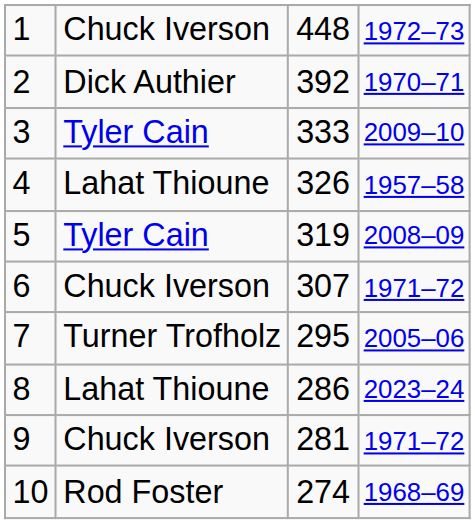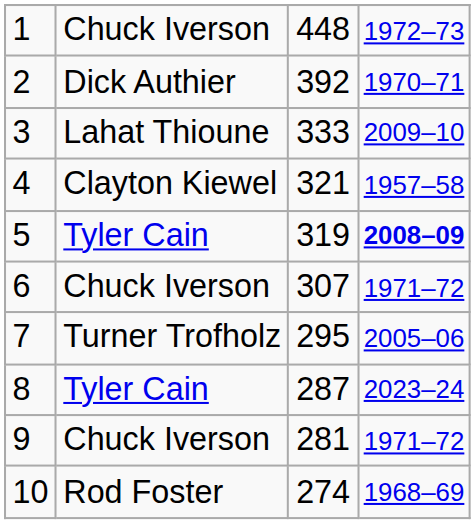3 | column 2: Tyler Cain -> Lahat Thioune
4 | column 2: Lahat Thioune -> Clayton Kiewel
4 | column 3: 326 -> 321
5 | column 4: normal -> bold
8 | column 2: Lahat Thioune -> Tyler Cain
8 | column 3: 286 -> 287
